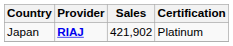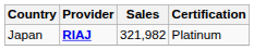Japan | Sales: 421,902 -> 321,982
